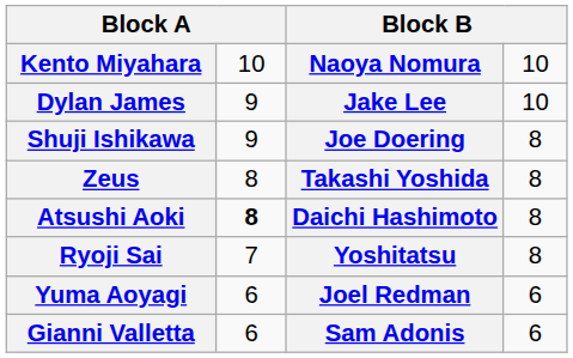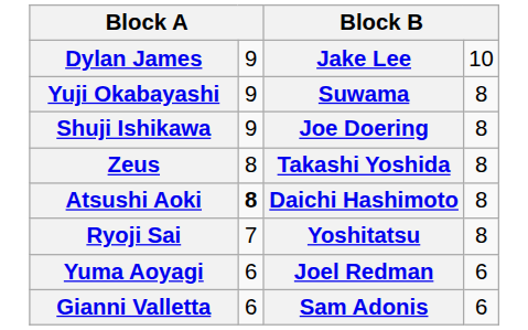- row: Kento Miyahara | 10 | Naoya Nomura | 10
+ row: Yuji Okabayashi | 9 | Suwama | 8
